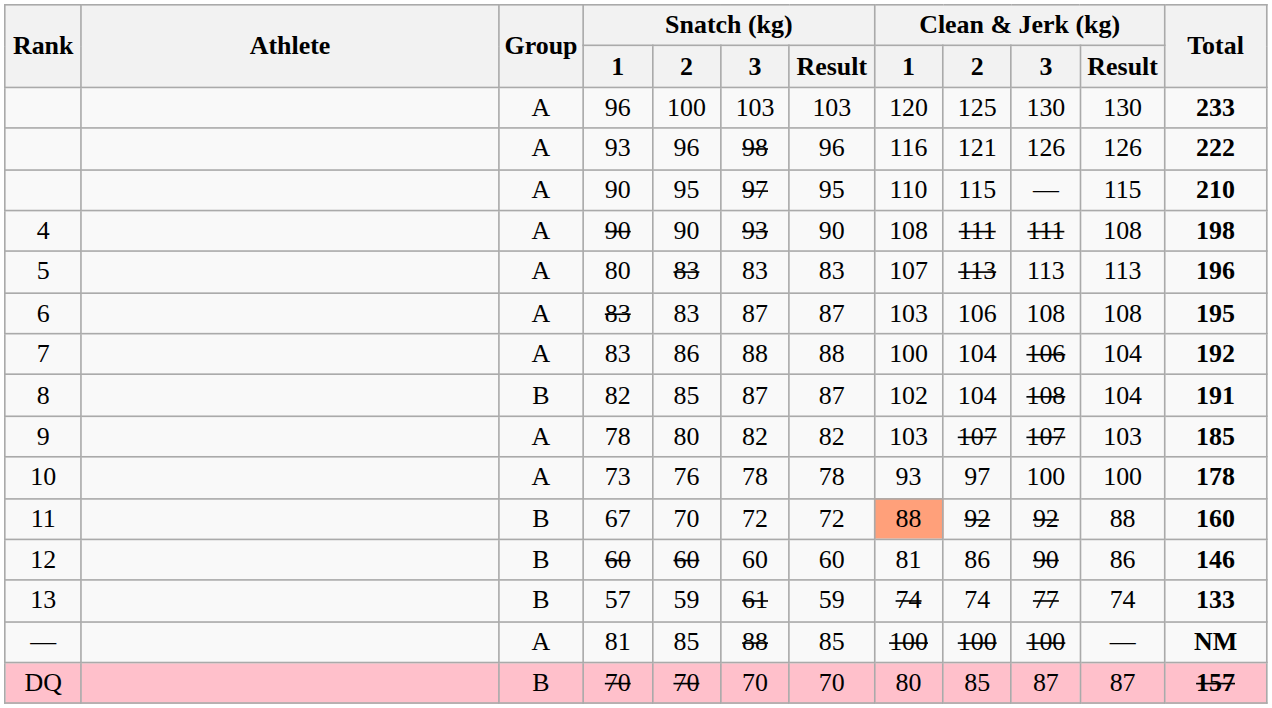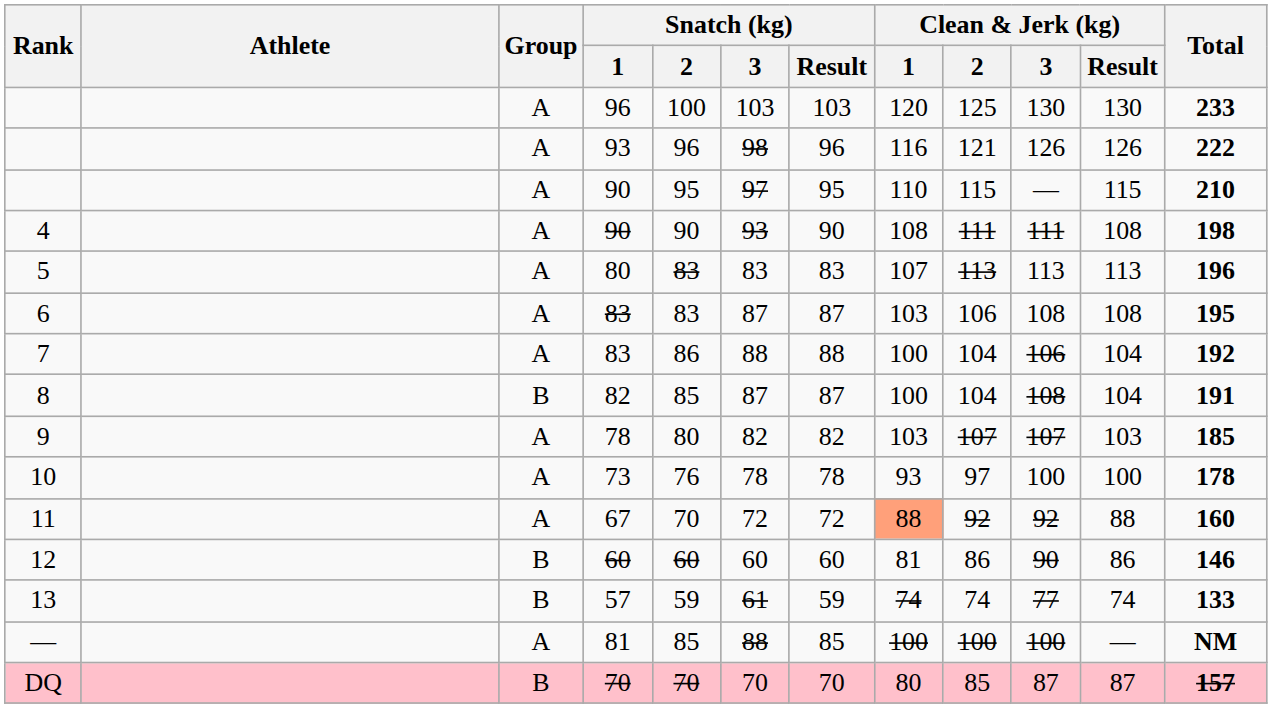8 | Clean & Jerk (kg) / 1: 102 -> 100
11 | Group: B -> A
